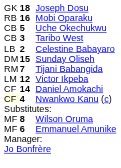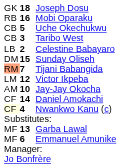Tijani Babangida | column 1: no background -> lightsalmon background
+ row: AM | 10 | Jay-Jay Okocha
+ row: MF | 13 | Garba Lawal
- row: MF | 8 | Wilson Oruma
